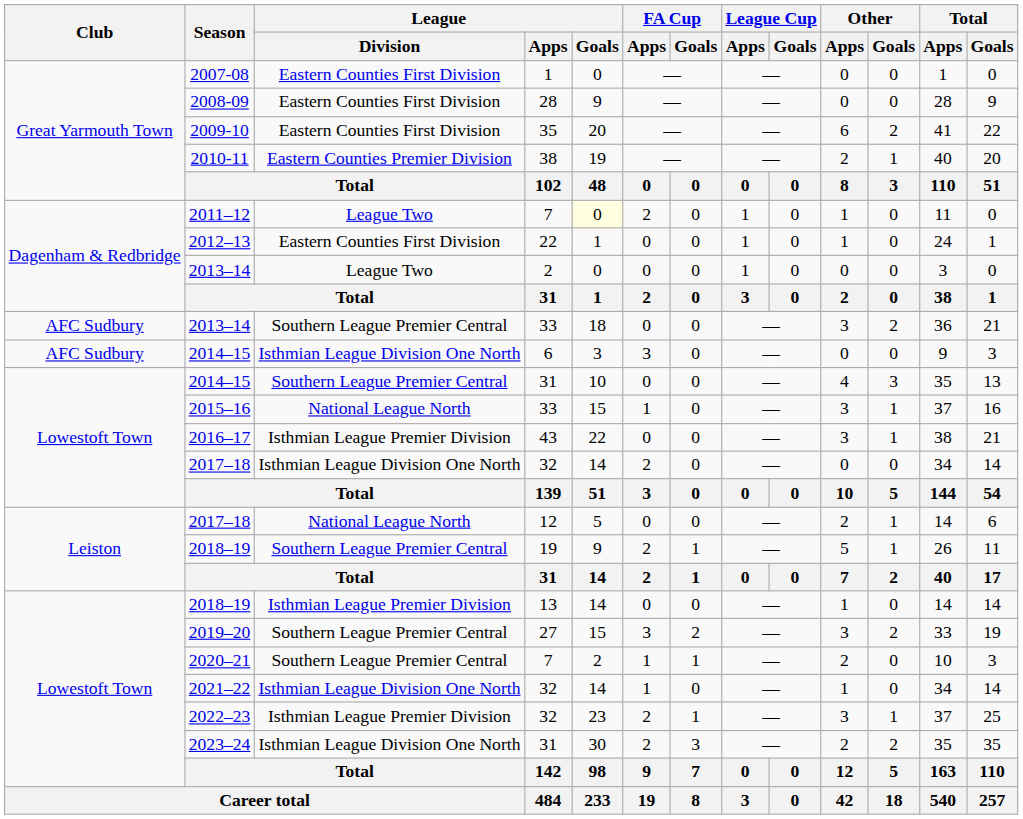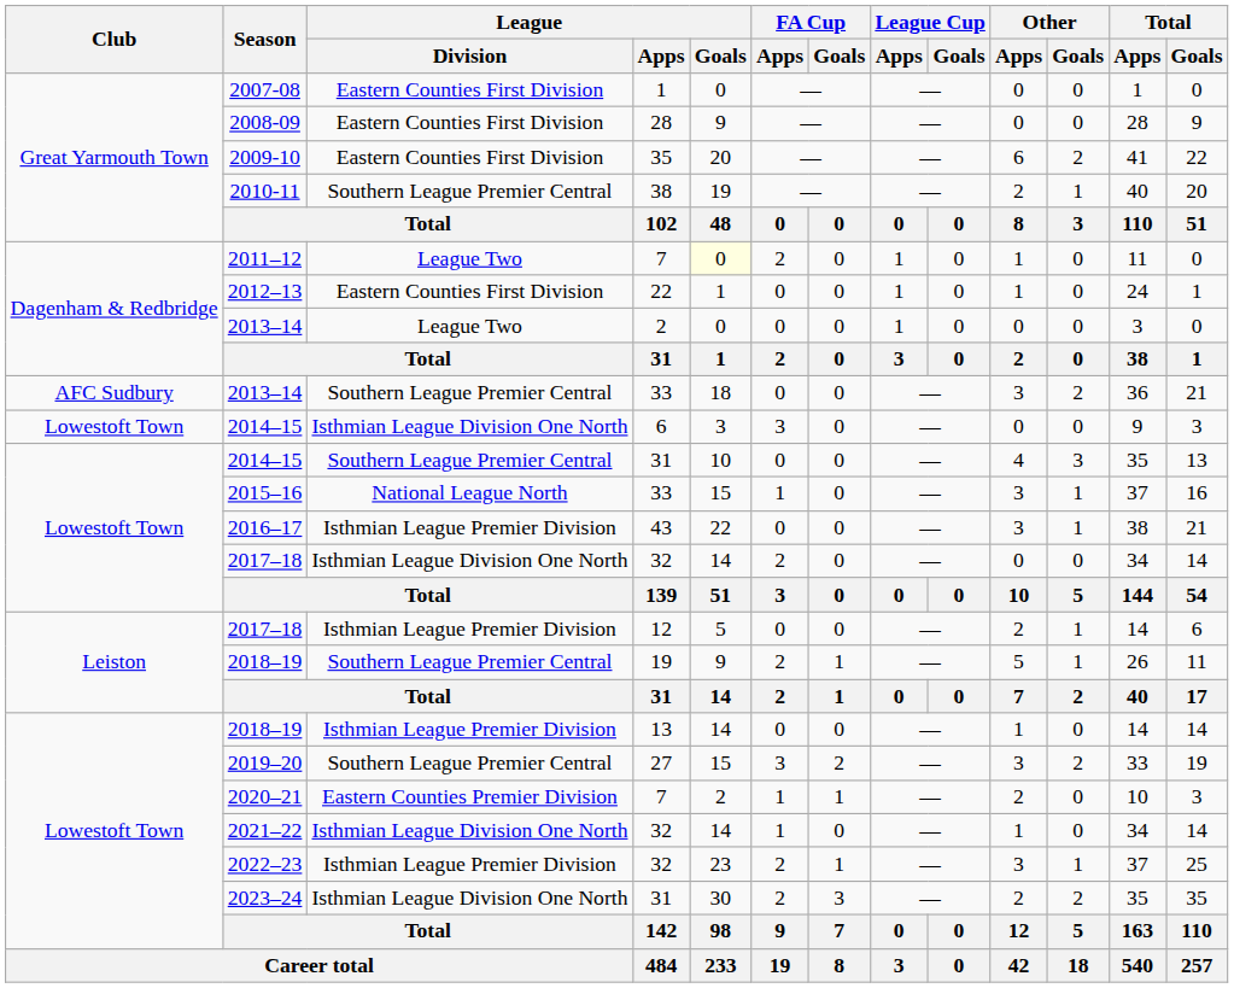2010-11 | League / Division: Eastern Counties Premier Division -> Southern League Premier Central
2014–15 / 6 | Club: AFC Sudbury -> Lowestoft Town
2017–18 / 12 | League / Division: National League North -> Isthmian League Premier Division
2020–21 | League / Division: Southern League Premier Central -> Eastern Counties Premier Division
